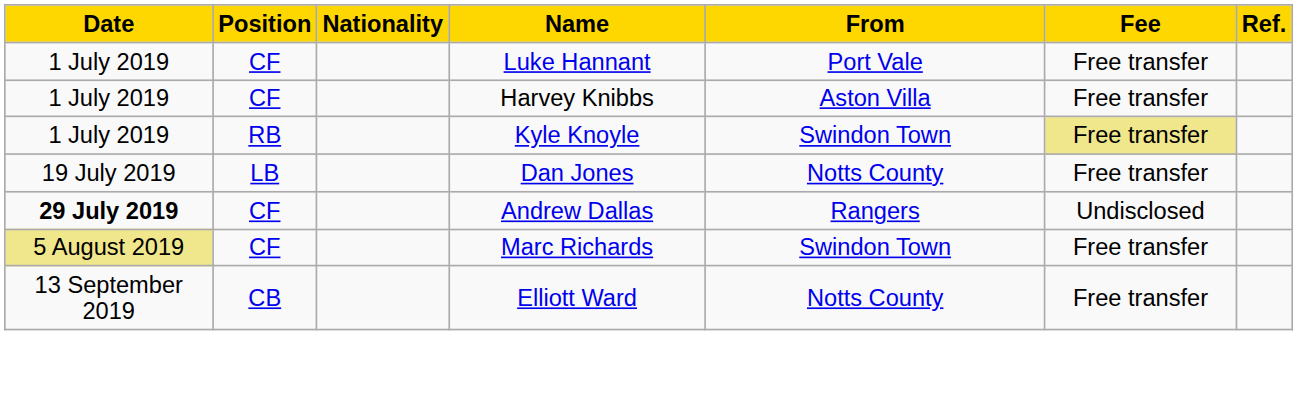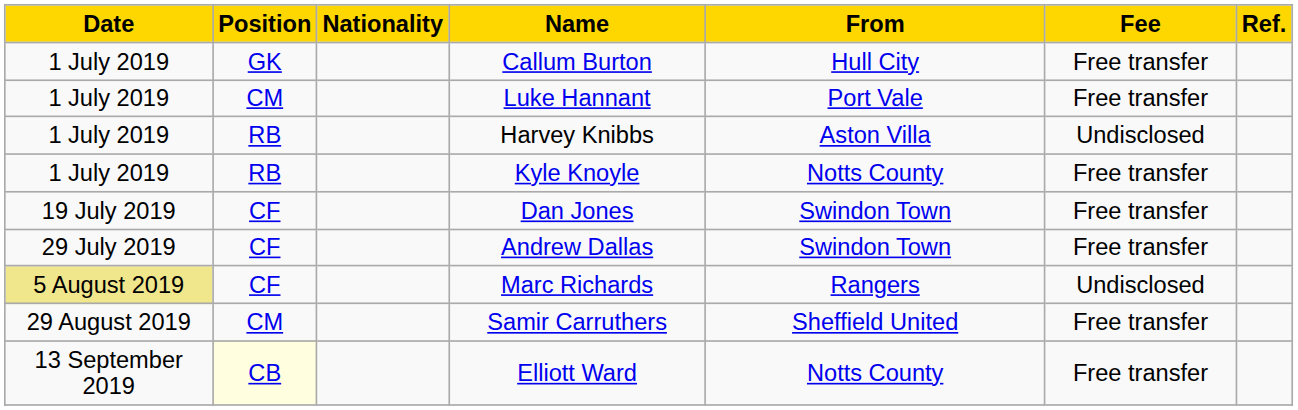+ row: 1 July 2019 | GK | Callum Burton | Hull City | Free transfer
Luke Hannant | Position: CF -> CM
Harvey Knibbs | Position: CF -> RB
Harvey Knibbs | Fee: Free transfer -> Undisclosed
Kyle Knoyle | From: Swindon Town -> Notts County
Kyle Knoyle | Fee: khaki background -> no background
Dan Jones | Position: LB -> CF
Dan Jones | From: Notts County -> Swindon Town
Andrew Dallas | Date: bold -> normal
Andrew Dallas | From: Rangers -> Swindon Town
Andrew Dallas | Fee: Undisclosed -> Free transfer
Marc Richards | From: Swindon Town -> Rangers
Marc Richards | Fee: Free transfer -> Undisclosed
+ row: 29 August 2019 | CM | Samir Carruthers | Sheffield United | Free transfer
Elliott Ward | Position: no background -> lightyellow background
